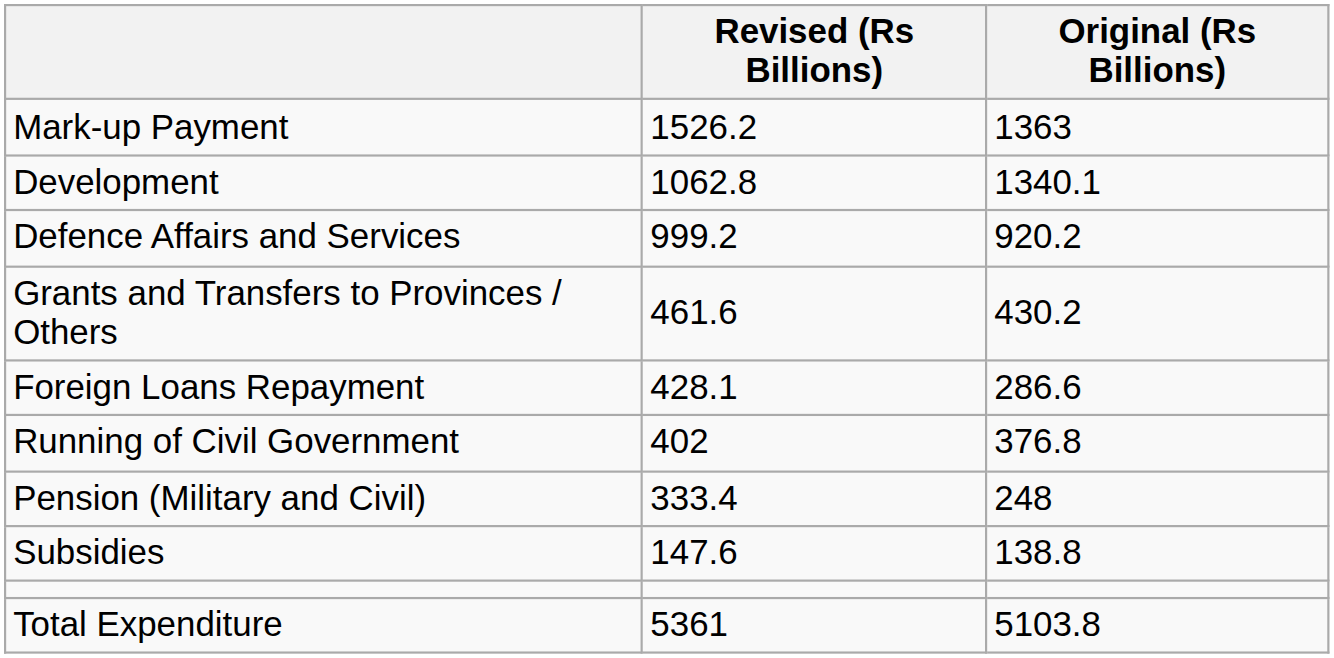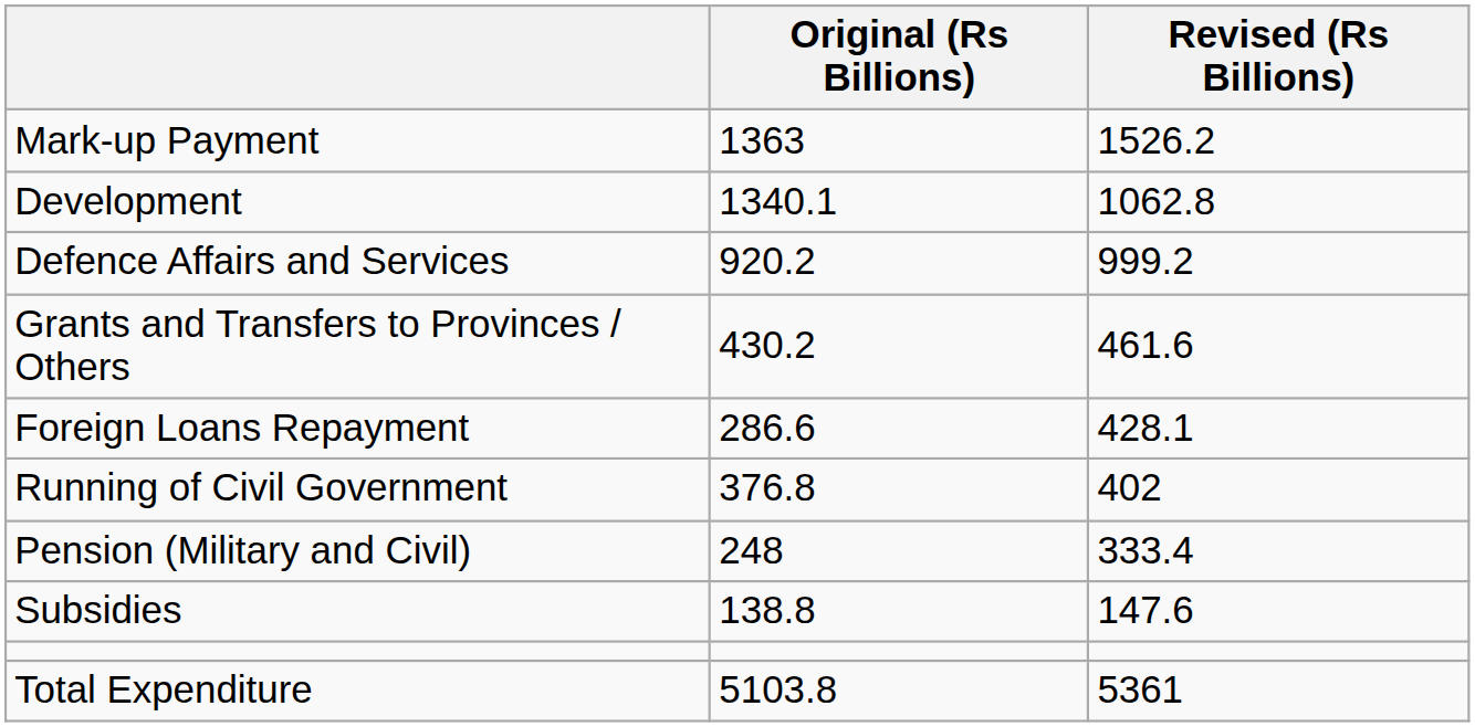columns swapped: Original (Rs Billions) <-> Revised (Rs Billions)
